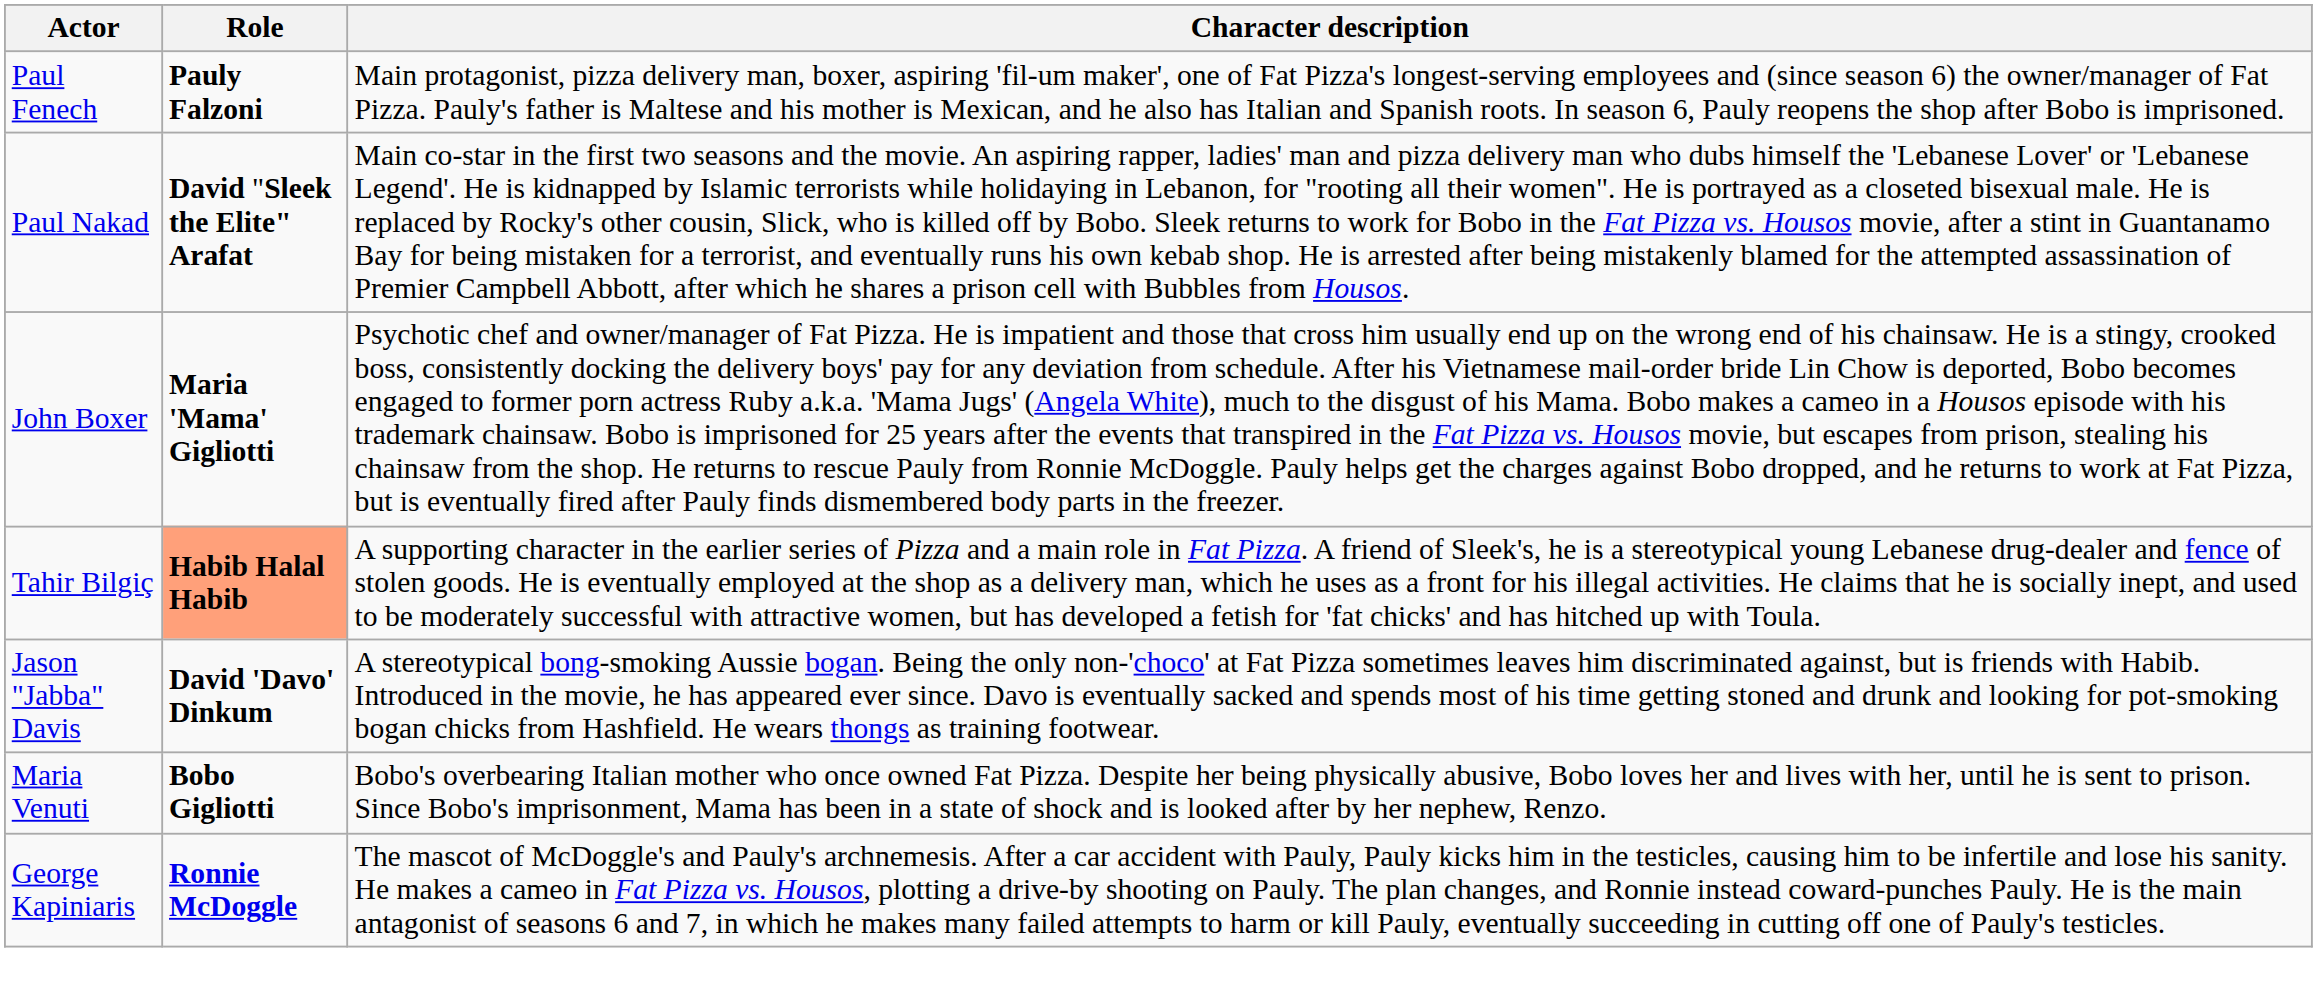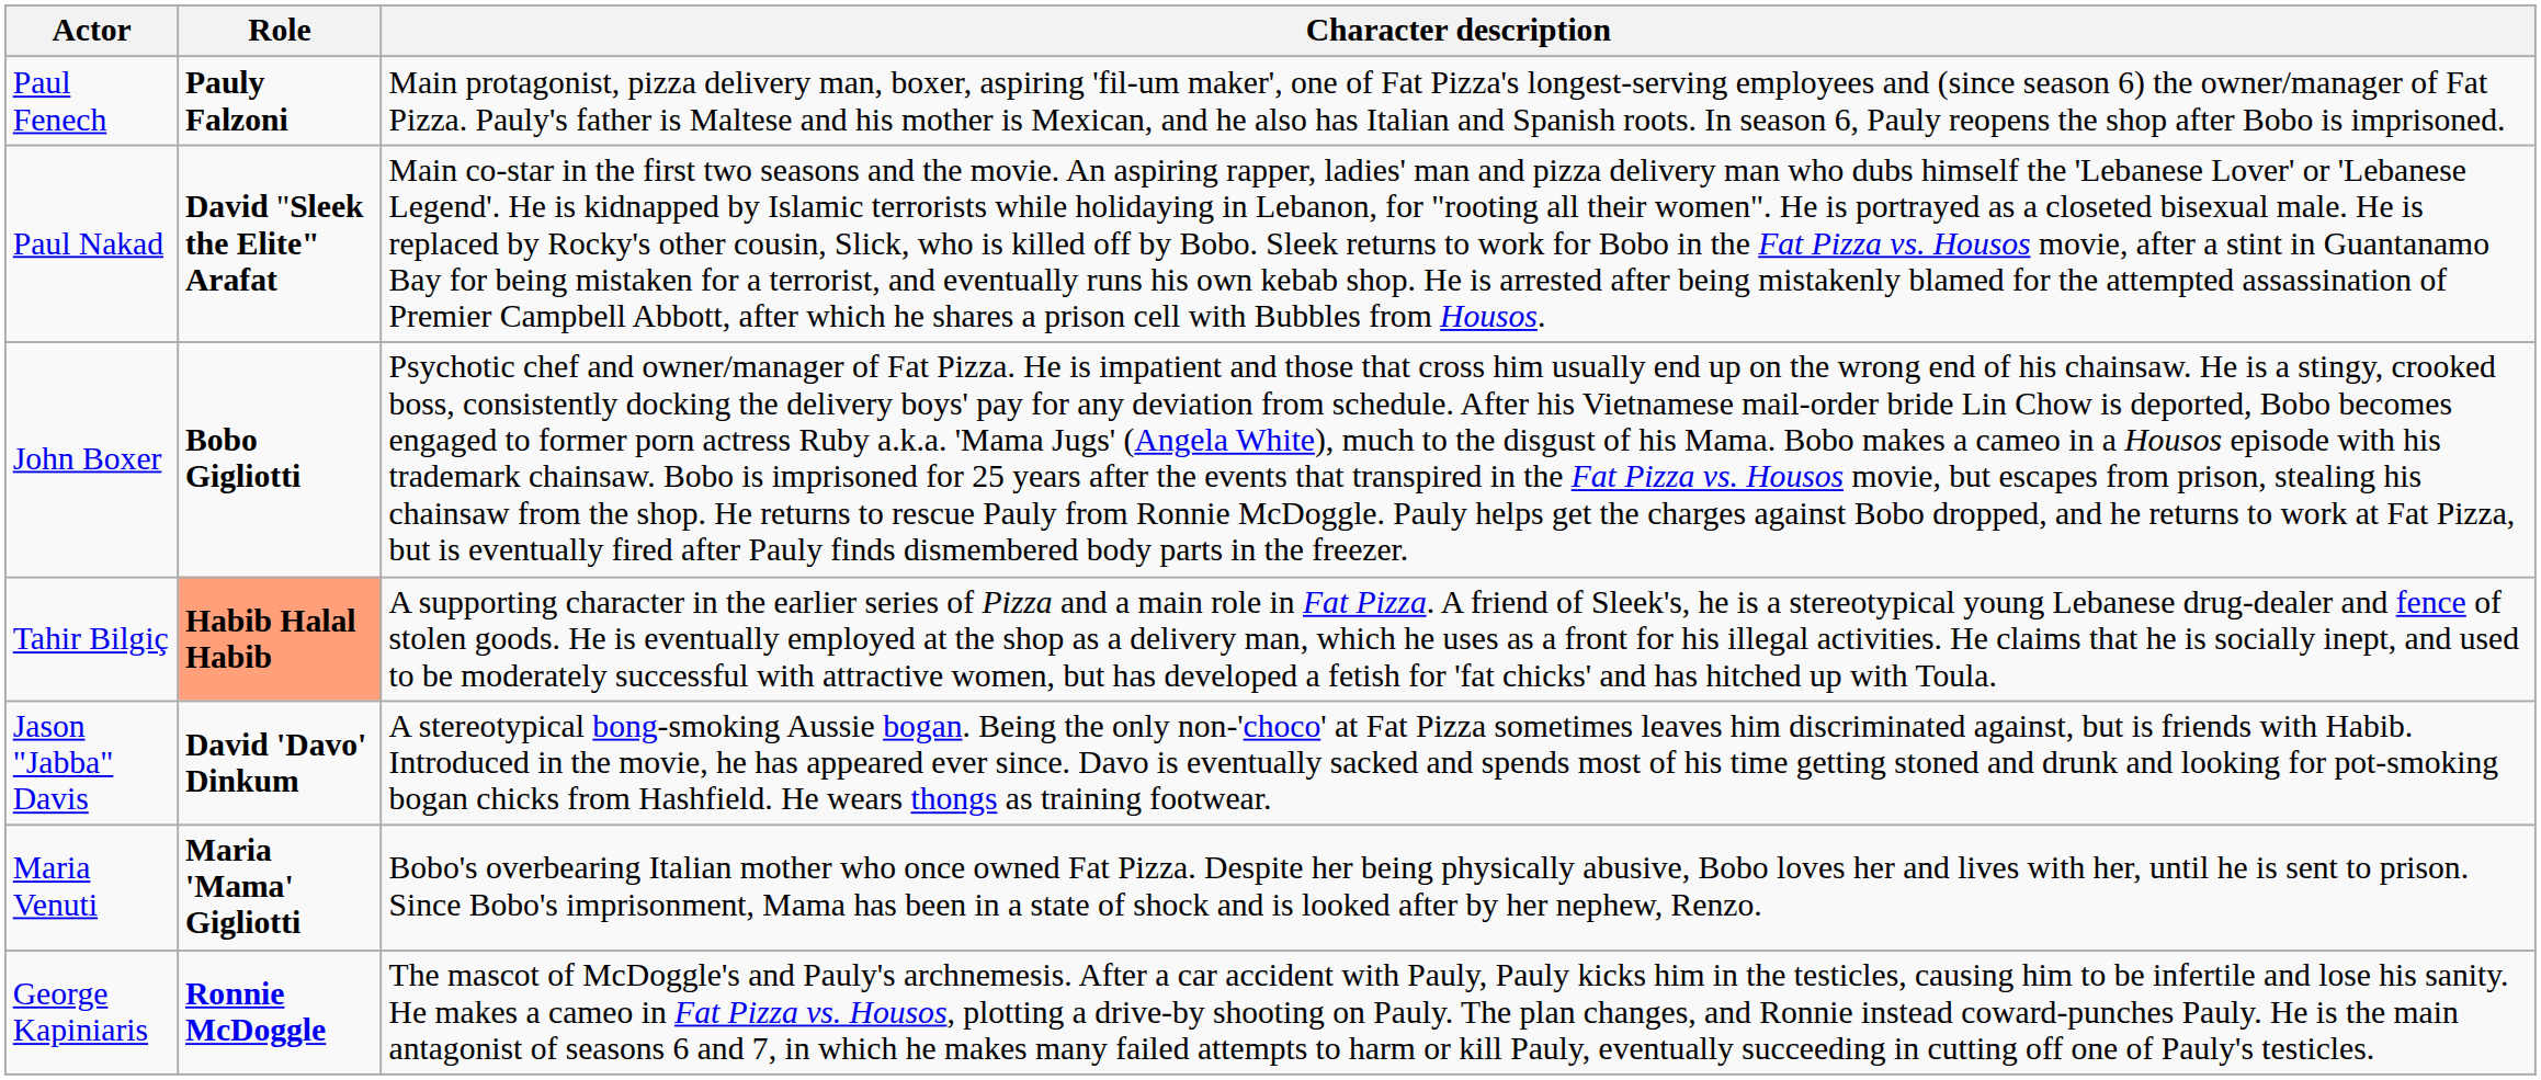John Boxer | Role: Maria 'Mama' Gigliotti -> Bobo Gigliotti
Maria Venuti | Role: Bobo Gigliotti -> Maria 'Mama' Gigliotti
